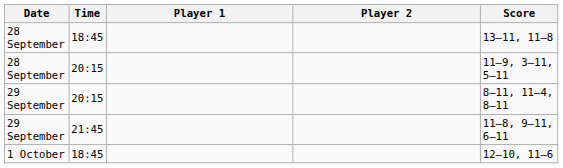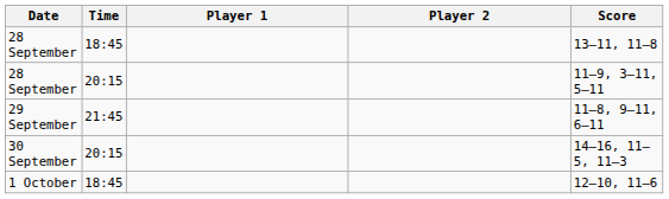- row: 29 September | 20:15 | 8–11, 11–4, 8–11
+ row: 30 September | 20:15 | 14–16, 11–5, 11–3
